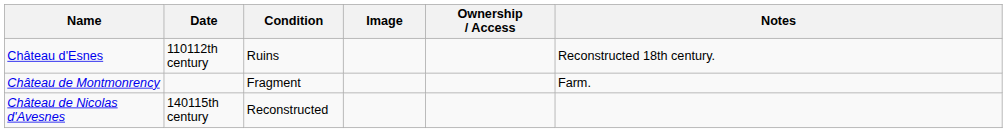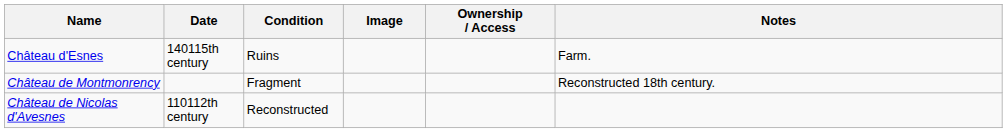Château d'Esnes | Date: 110112th century -> 140115th century
Château d'Esnes | Notes: Reconstructed 18th century. -> Farm.
Château de Montmonrency | Notes: Farm. -> Reconstructed 18th century.
Château de Nicolas d'Avesnes | Date: 140115th century -> 110112th century
